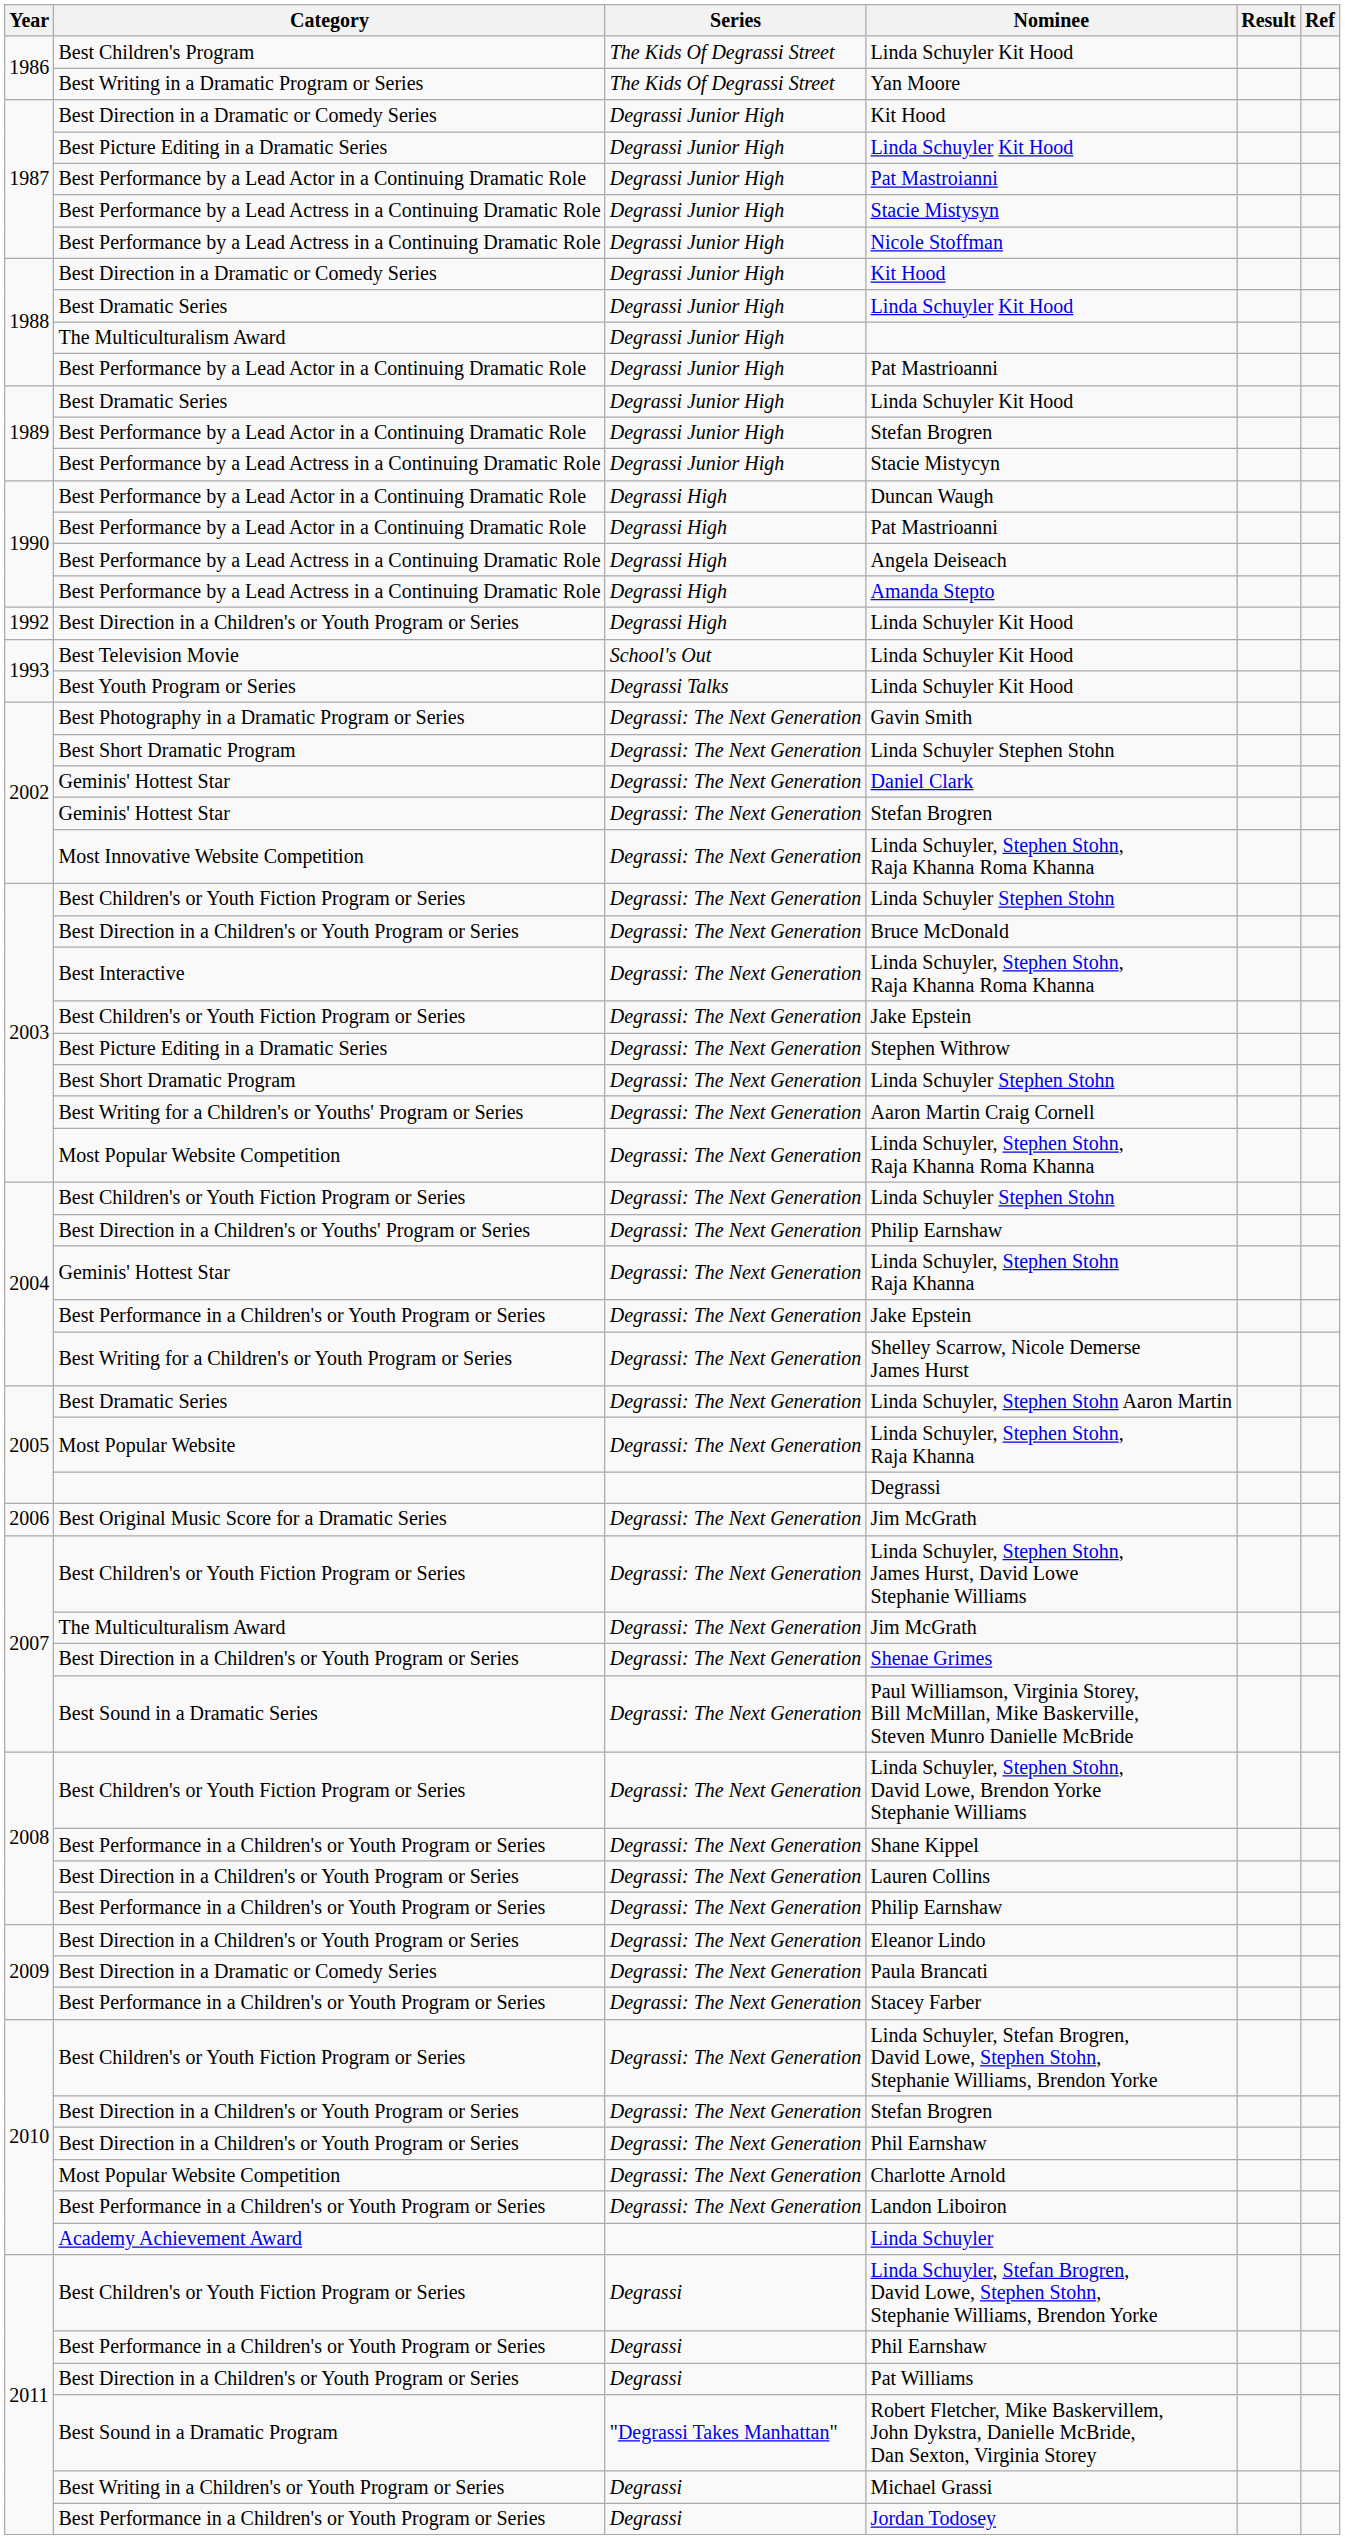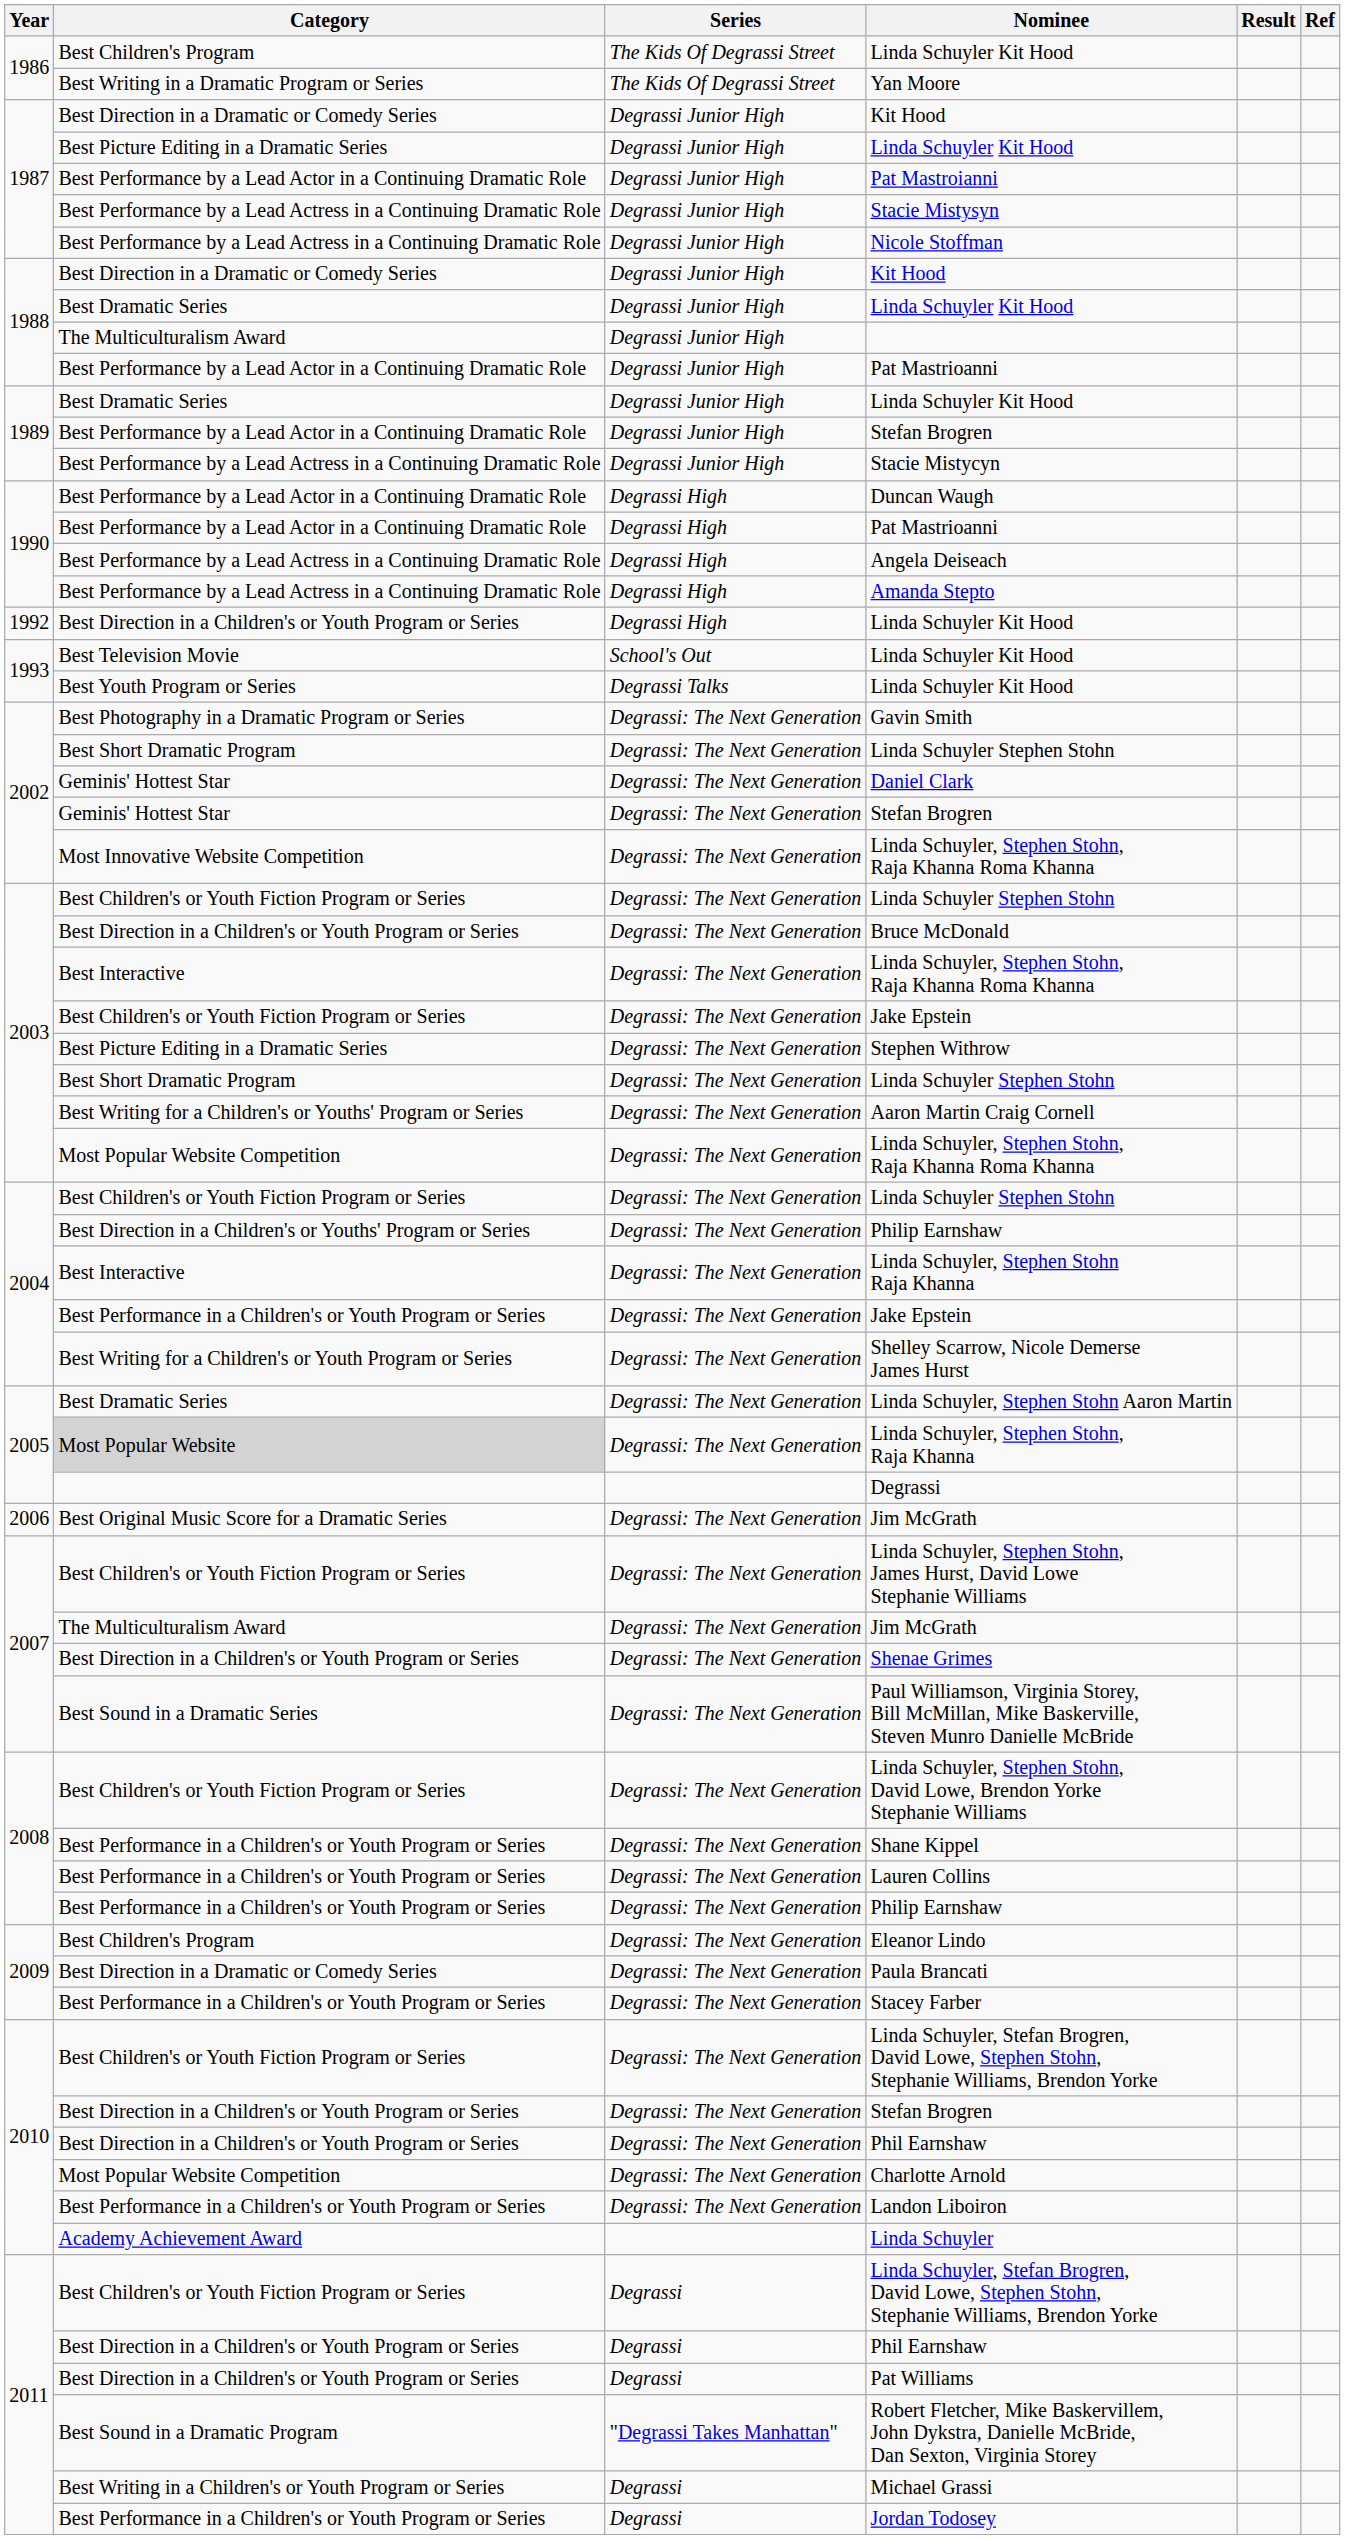Linda Schuyler, Stephen Stohn Raja Khanna | Category: Geminis' Hottest Star -> Best Interactive
Linda Schuyler, Stephen Stohn, Raja Khanna | Category: no background -> lightgrey background
Lauren Collins | Category: Best Direction in a Children's or Youth Program or Series -> Best Performance in a Children's or Youth Program or Series
Eleanor Lindo | Category: Best Direction in a Children's or Youth Program or Series -> Best Children's Program
2011 / Phil Earnshaw | Category: Best Performance in a Children's or Youth Program or Series -> Best Direction in a Children's or Youth Program or Series
